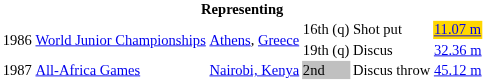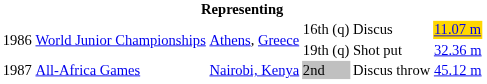16th (q) | column 5: Shot put -> Discus
19th (q) | column 5: Discus -> Shot put
